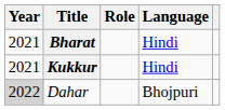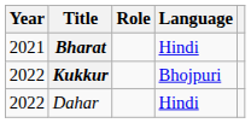Kukkur | Year: 2021 -> 2022
Kukkur | Language: Hindi -> Bhojpuri
Dahar | Year: lightgrey background -> no background
Dahar | Language: Bhojpuri -> Hindi
